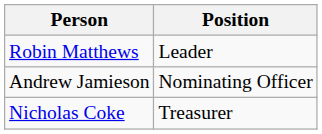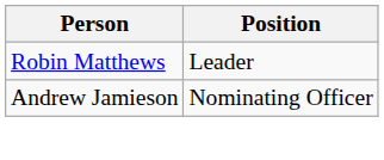- row: Nicholas Coke | Treasurer
